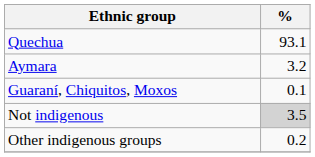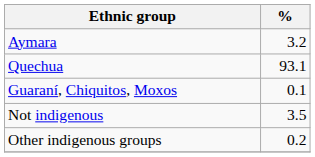rows swapped: Quechua <-> Aymara
Not indigenous | %: lightgrey background -> no background
